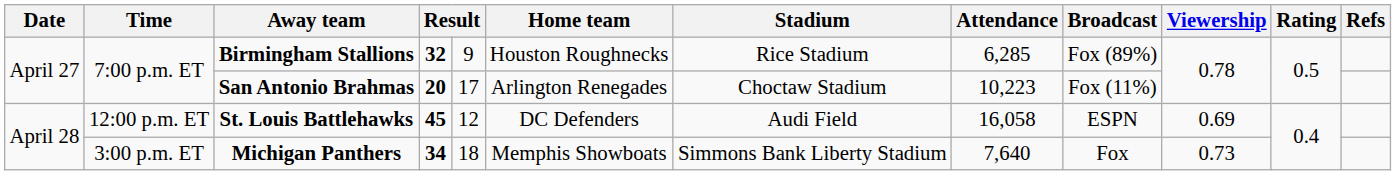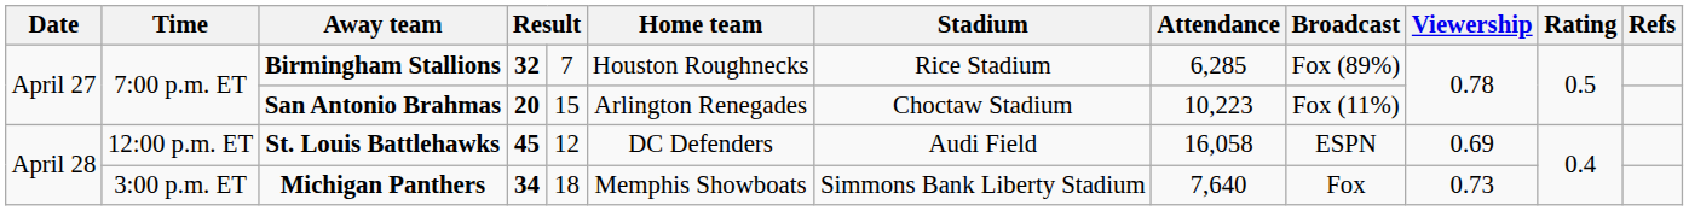Birmingham Stallions | column 5: 9 -> 7
San Antonio Brahmas | column 5: 17 -> 15
